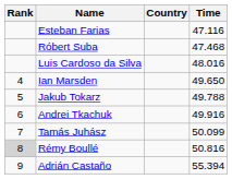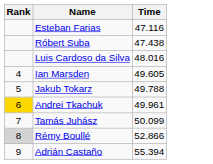- column: Country
Róbert Suba | Time: 47.468 -> 47.438
Ian Marsden | Time: 49.650 -> 49.605
Andrei Tkachuk | Rank: no background -> gold background
Andrei Tkachuk | Time: 49.916 -> 49.961
Rémy Boullé | Time: 50.816 -> 52.866
